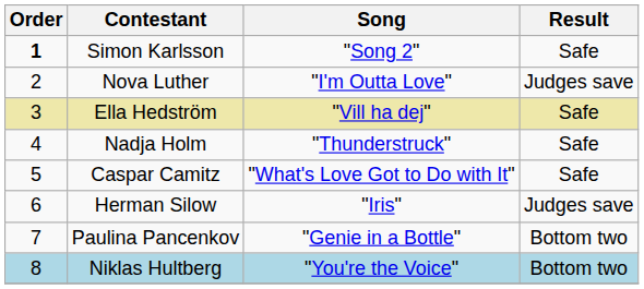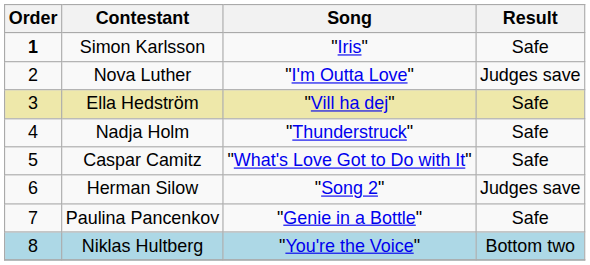Simon Karlsson | Song: "Song 2" -> "Iris"
Herman Silow | Song: "Iris" -> "Song 2"
Paulina Pancenkov | Result: Bottom two -> Safe
